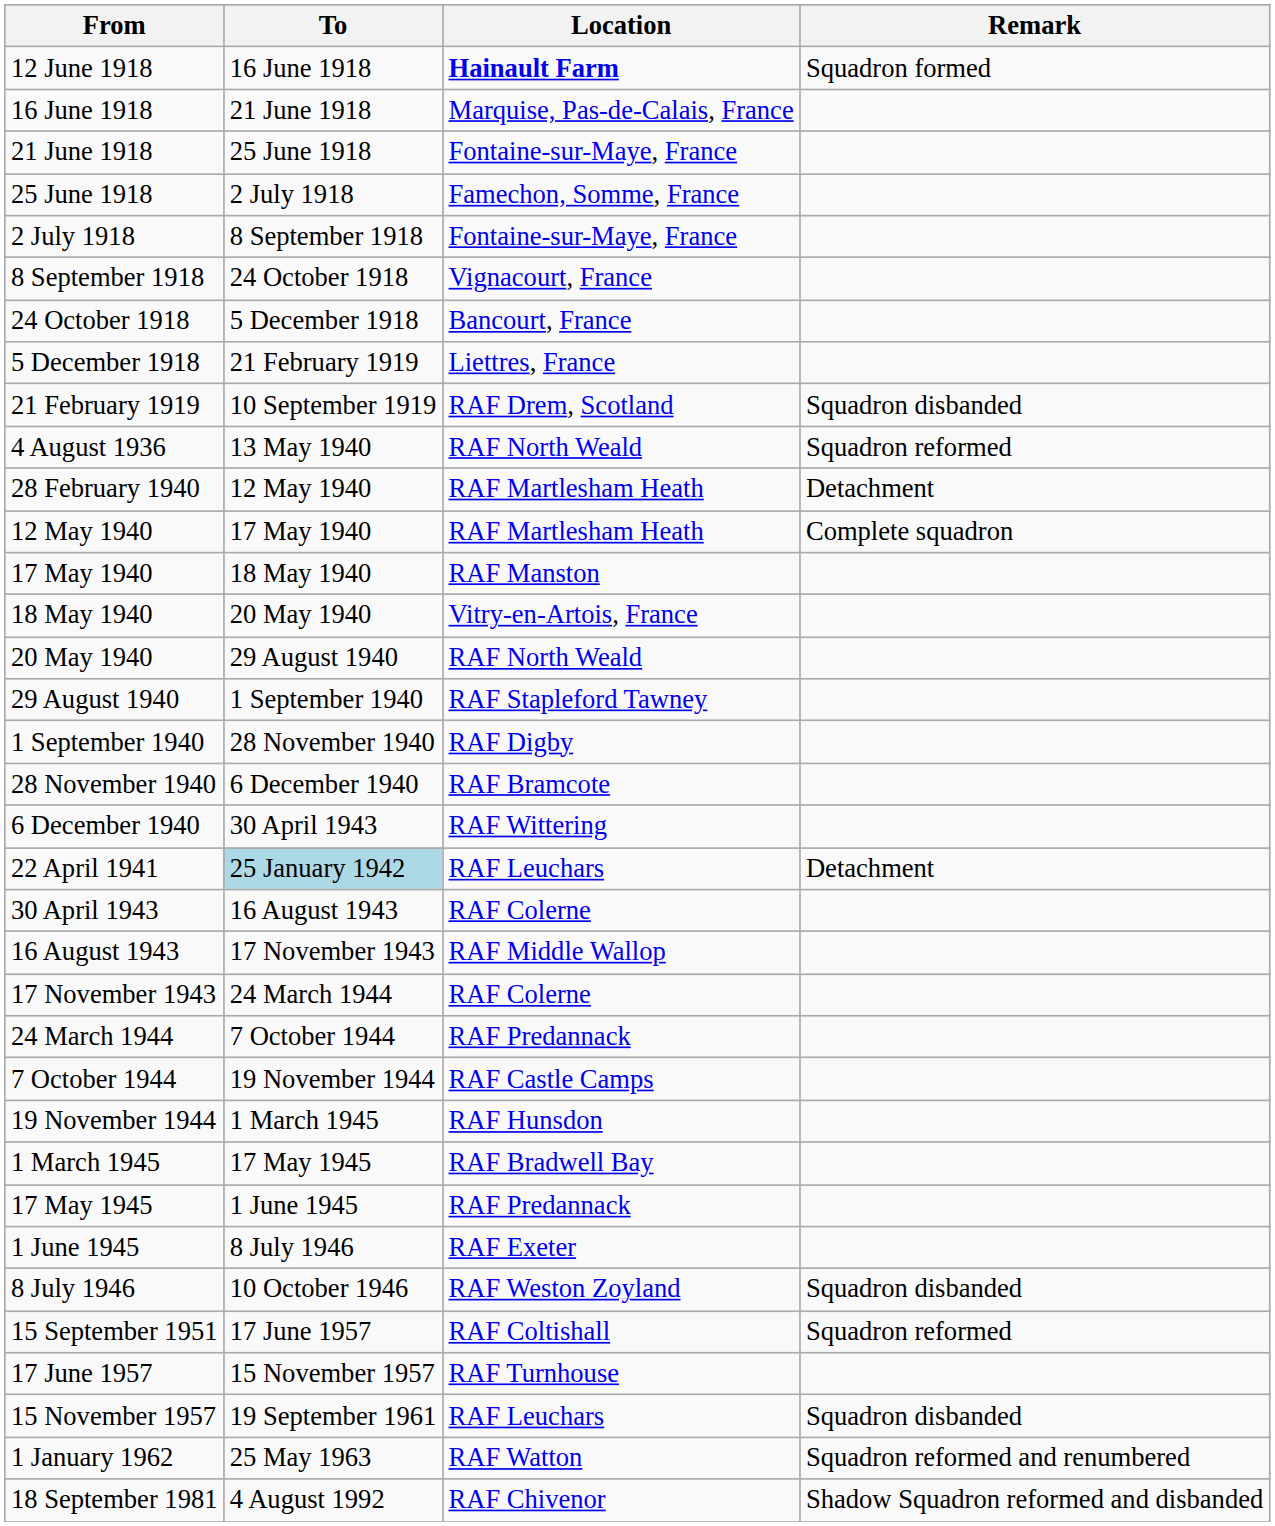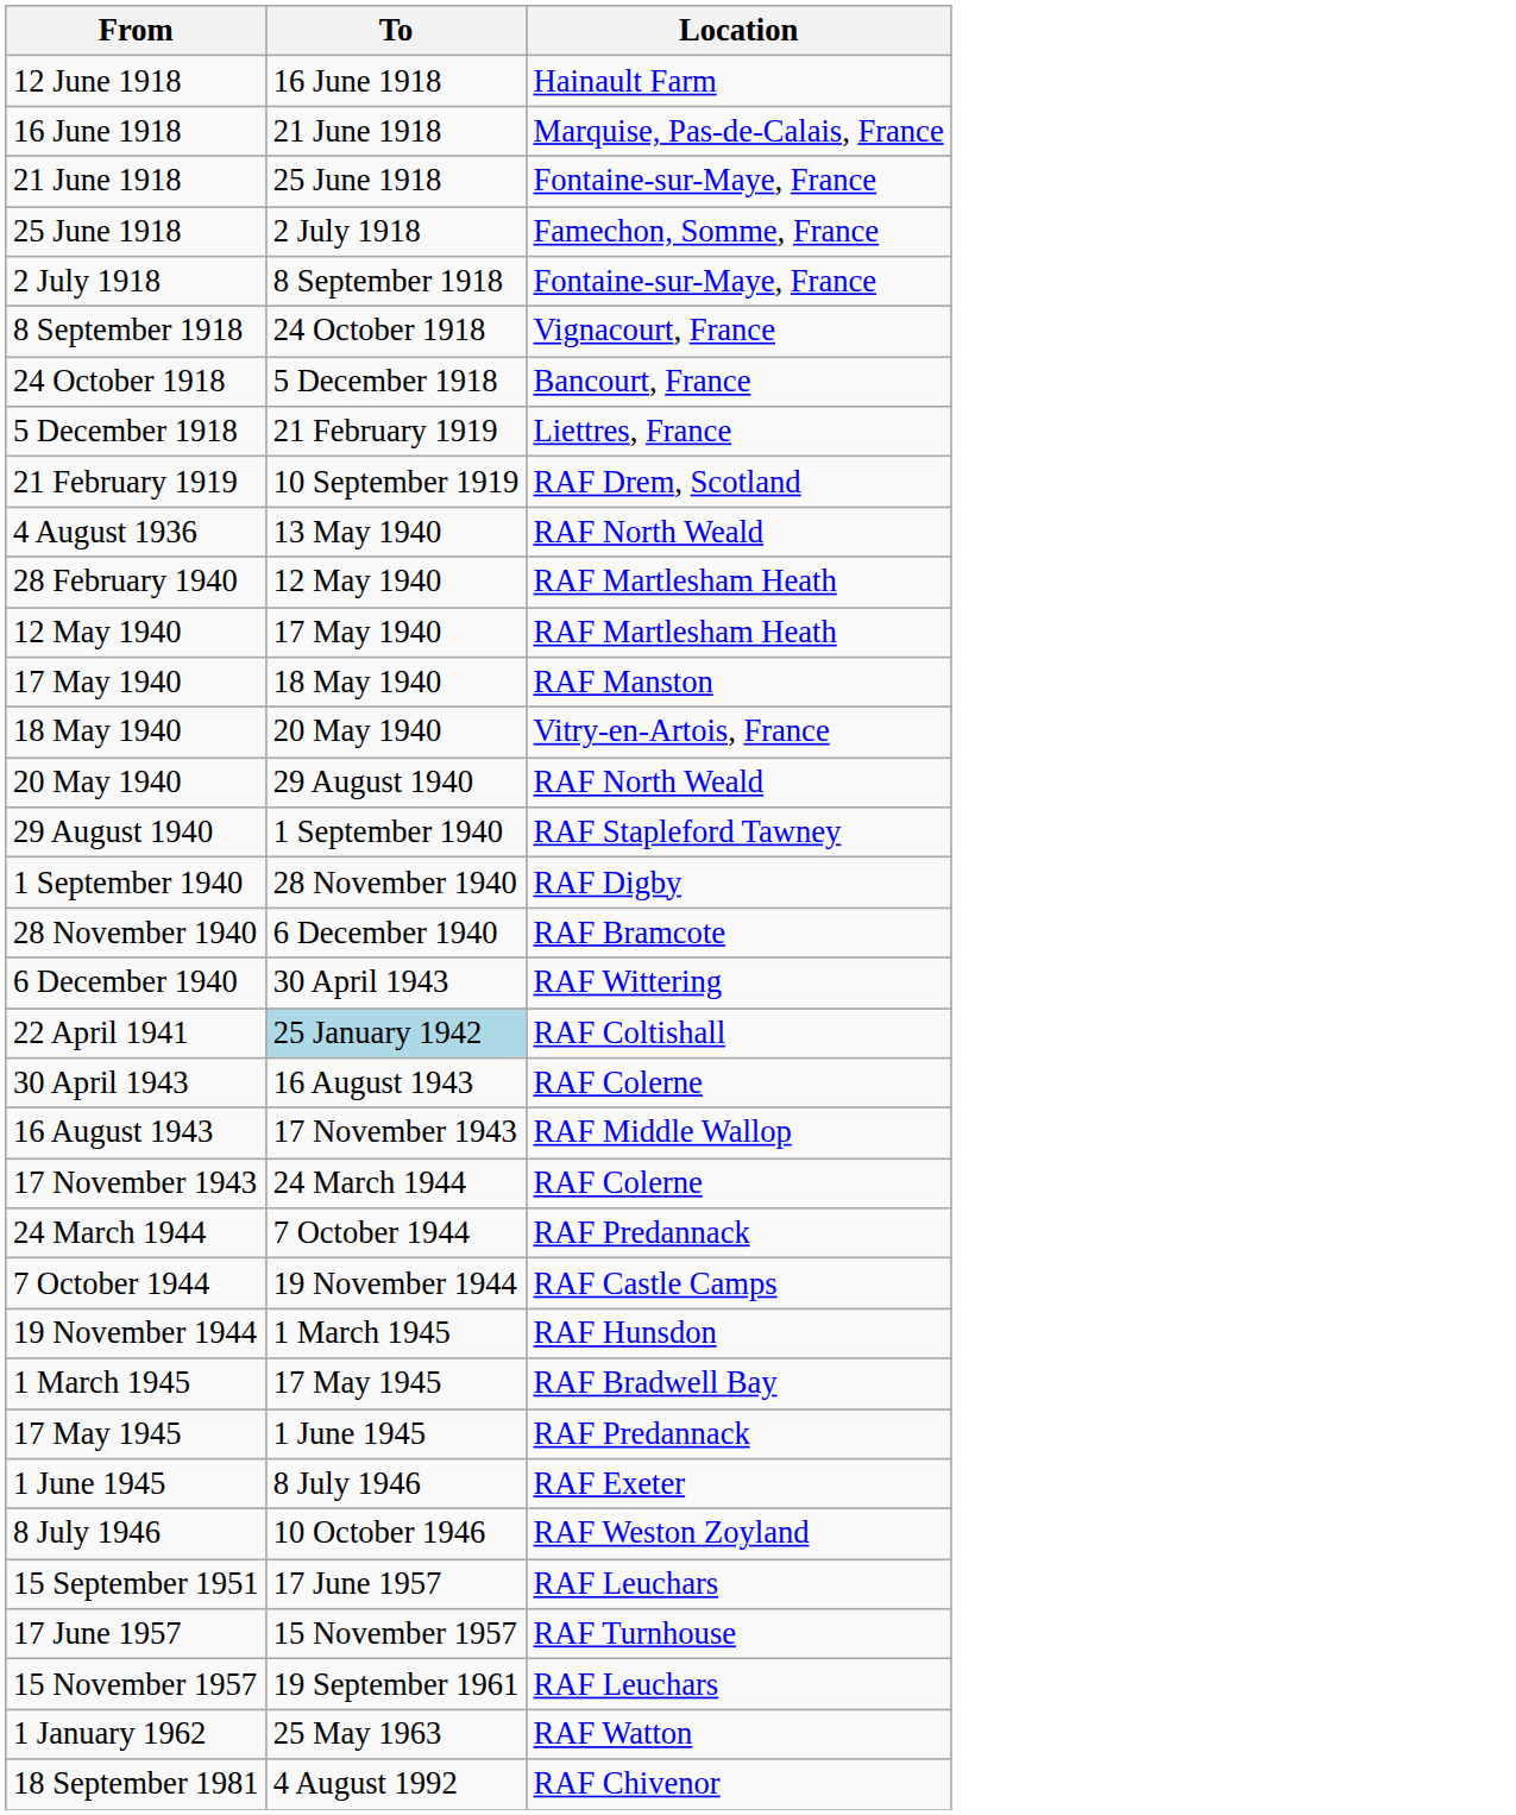- column: Remark | Squadron formed | Squadron disbanded | Squadron reformed | Detachment | Complete squadron | Detachment | Squadron disbanded | Squadron reformed | Squadron disbanded | Squadron reformed and renumbered | Shadow Squadron reformed and disbanded
12 June 1918 | Location: bold -> normal
22 April 1941 | Location: RAF Leuchars -> RAF Coltishall
15 September 1951 | Location: RAF Coltishall -> RAF Leuchars
